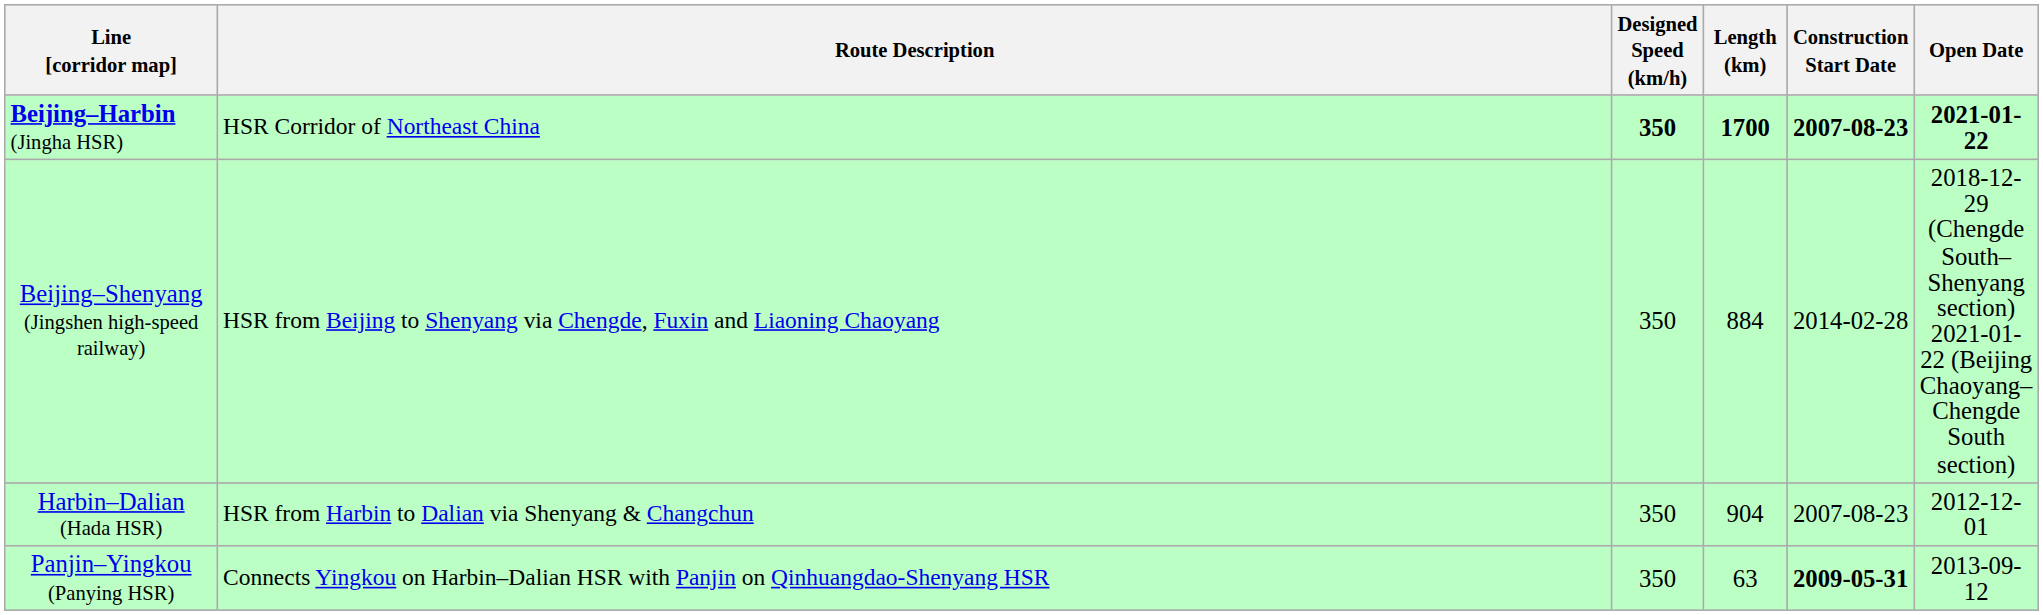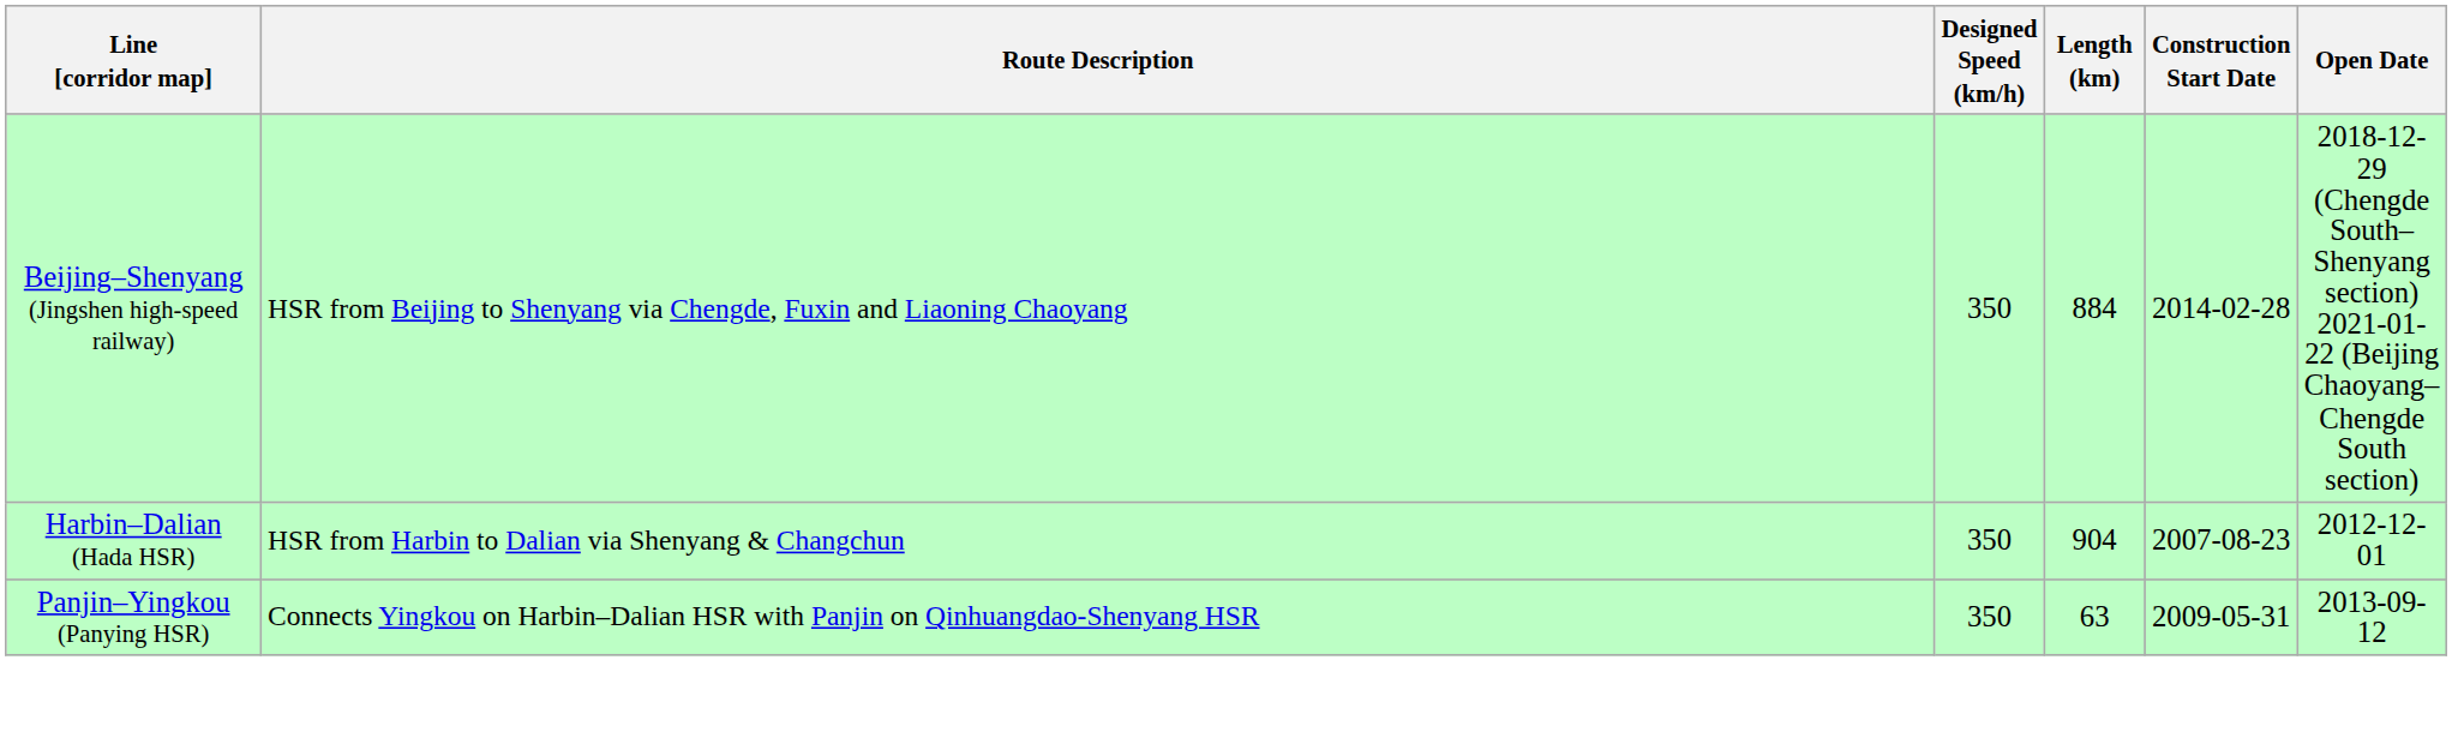- row: Beijing–Harbin (Jingha HSR) | HSR Corridor of Northeast China | 350 | 1700 | 2007-08-23 | 2021-01-22
Panjin–Yingkou (Panying HSR) | Construction Start Date: bold -> normal
